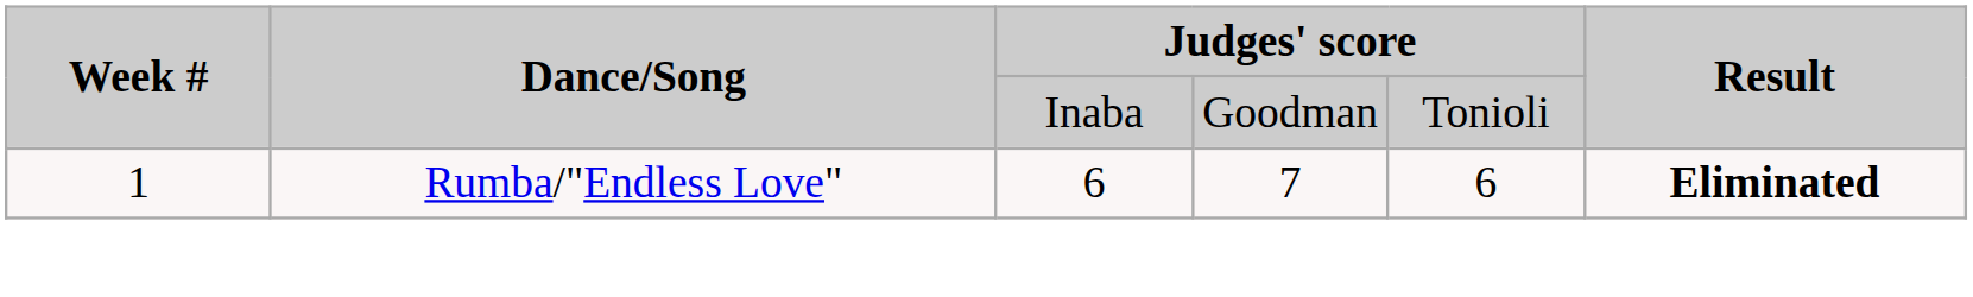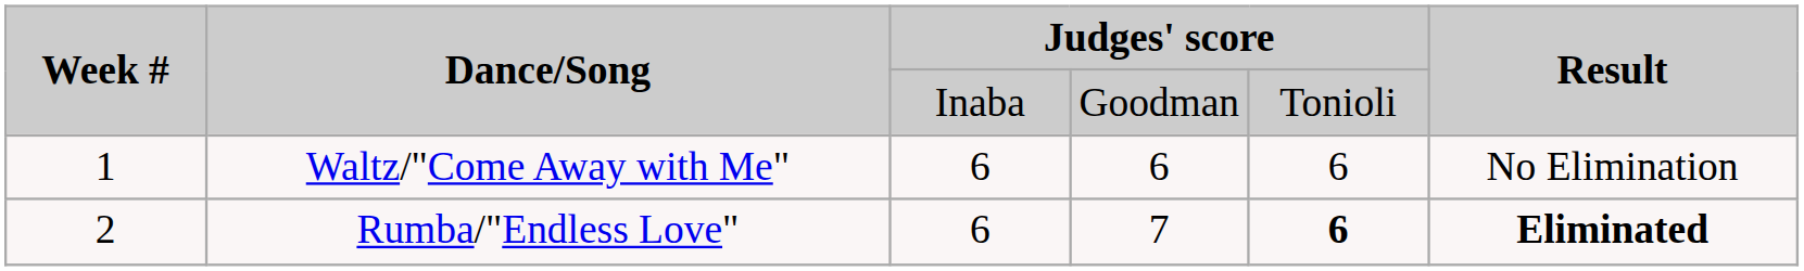+ row: 1 | Waltz/"Come Away with Me" | 6 | 6 | 6 | No Elimination
Rumba/"Endless Love" | Week #: 1 -> 2
Rumba/"Endless Love" | column 5: normal -> bold
